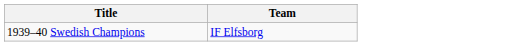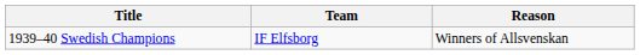+ column: Reason | Winners of Allsvenskan
